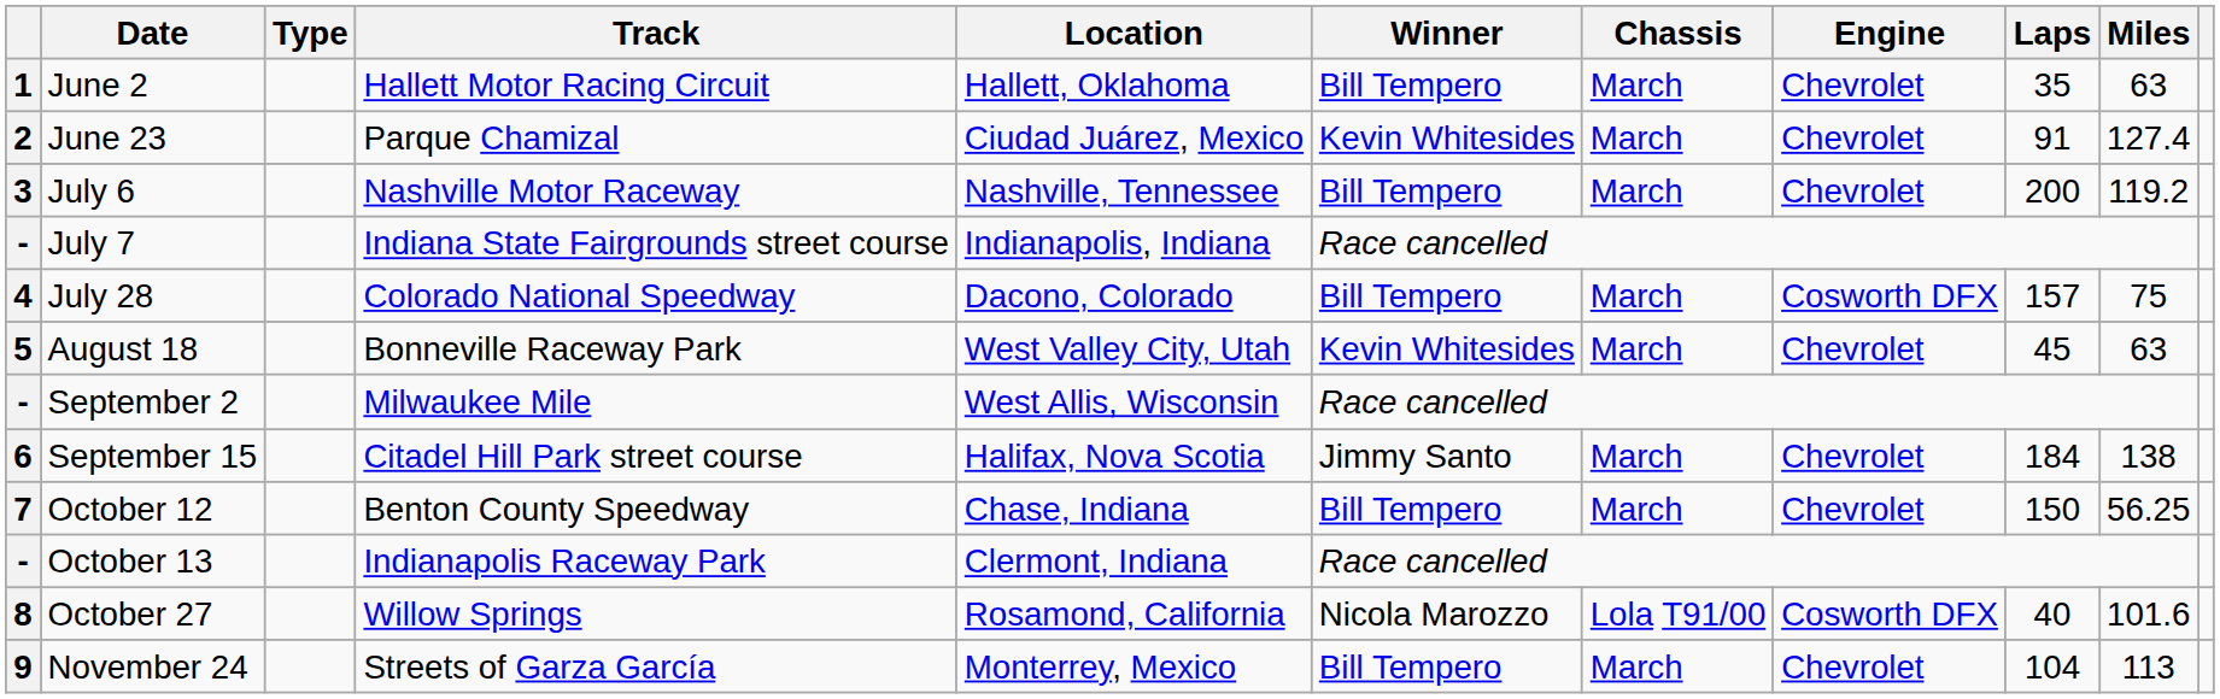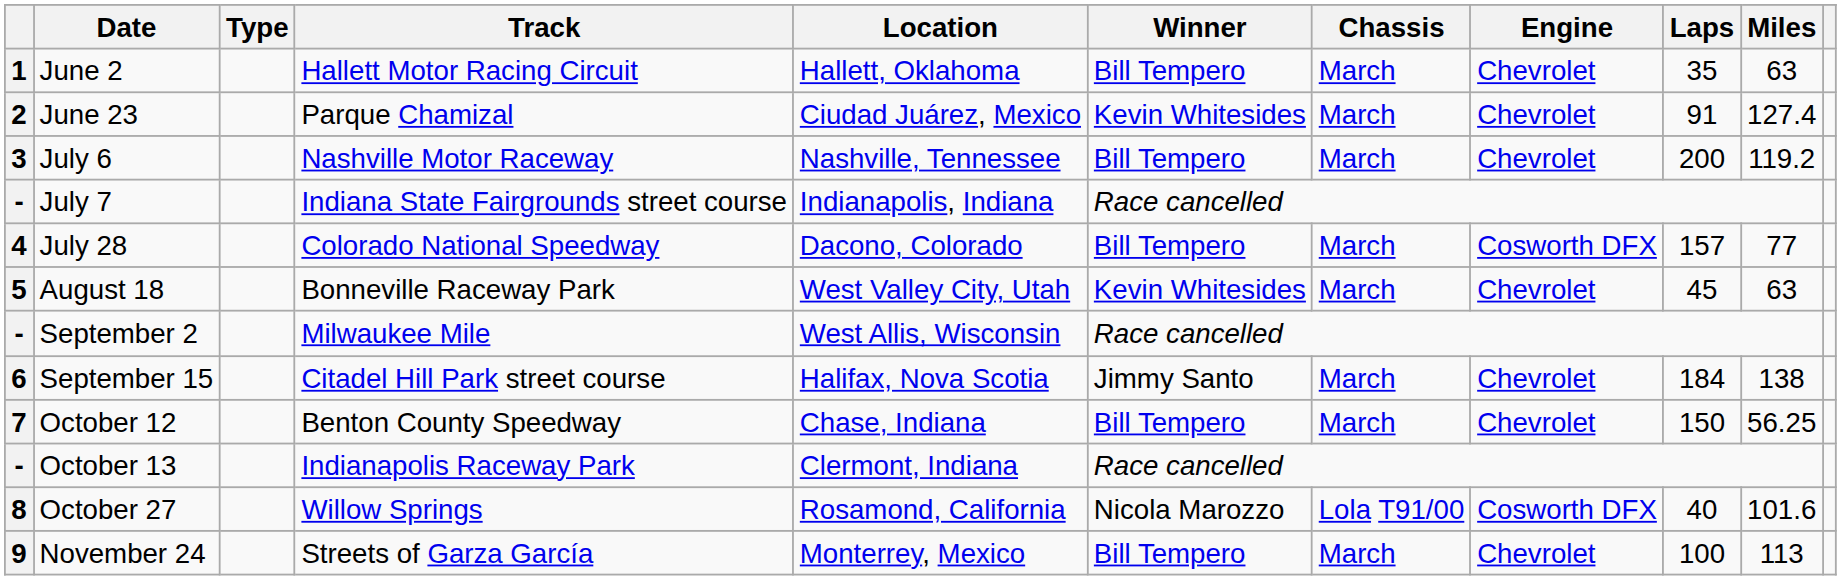July 28 | Miles: 75 -> 77
November 24 | Laps: 104 -> 100
